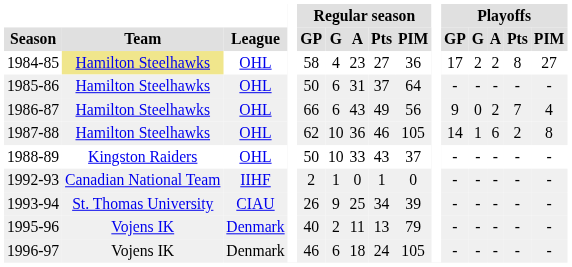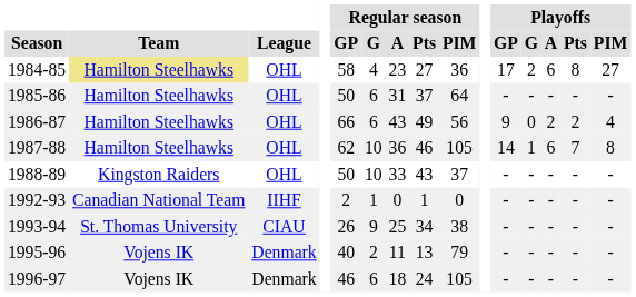1984-85 | Playoffs / A: 2 -> 6
1986-87 | Playoffs / Pts: 7 -> 2
1987-88 | Playoffs / Pts: 2 -> 7
1993-94 | Regular season / PIM: 39 -> 38
